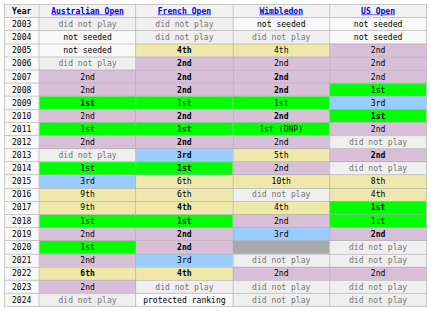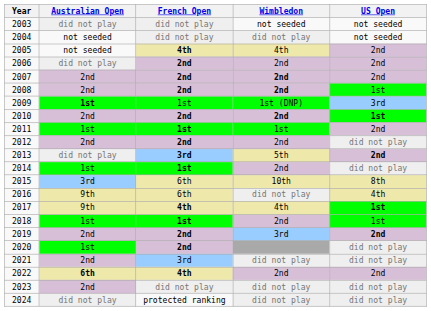2009 | Wimbledon: 1st -> 1st (DNP)
2011 | Wimbledon: 1st (DNP) -> 1st
